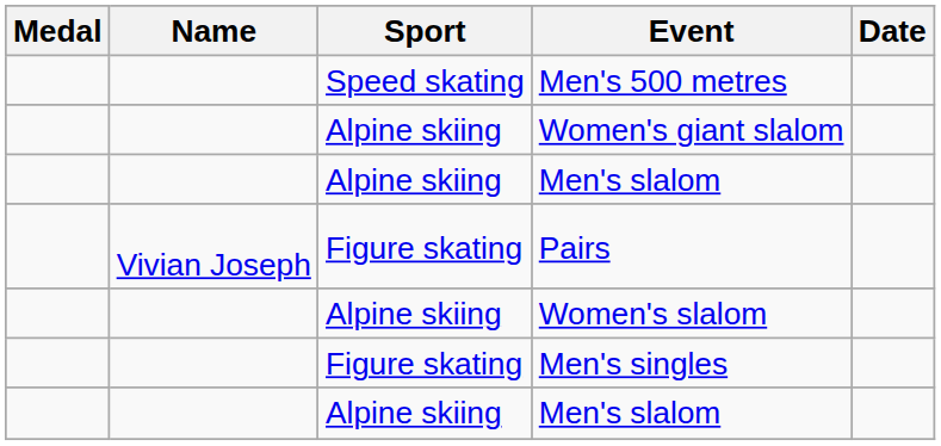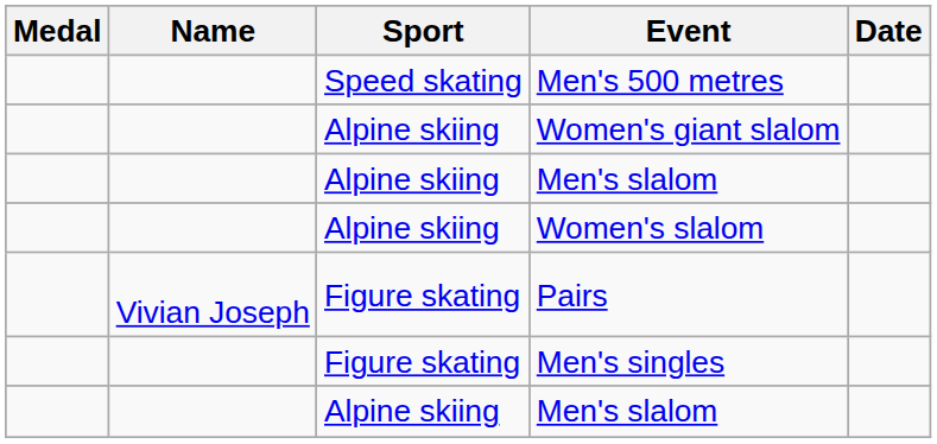rows swapped: Pairs <-> Women's slalom
